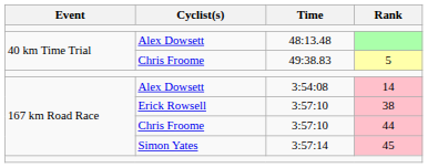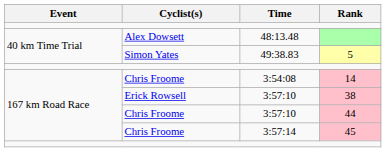49:38.83 | Cyclist(s): Chris Froome -> Simon Yates
3:54:08 | Cyclist(s): Alex Dowsett -> Chris Froome
3:57:14 | Cyclist(s): Simon Yates -> Chris Froome
